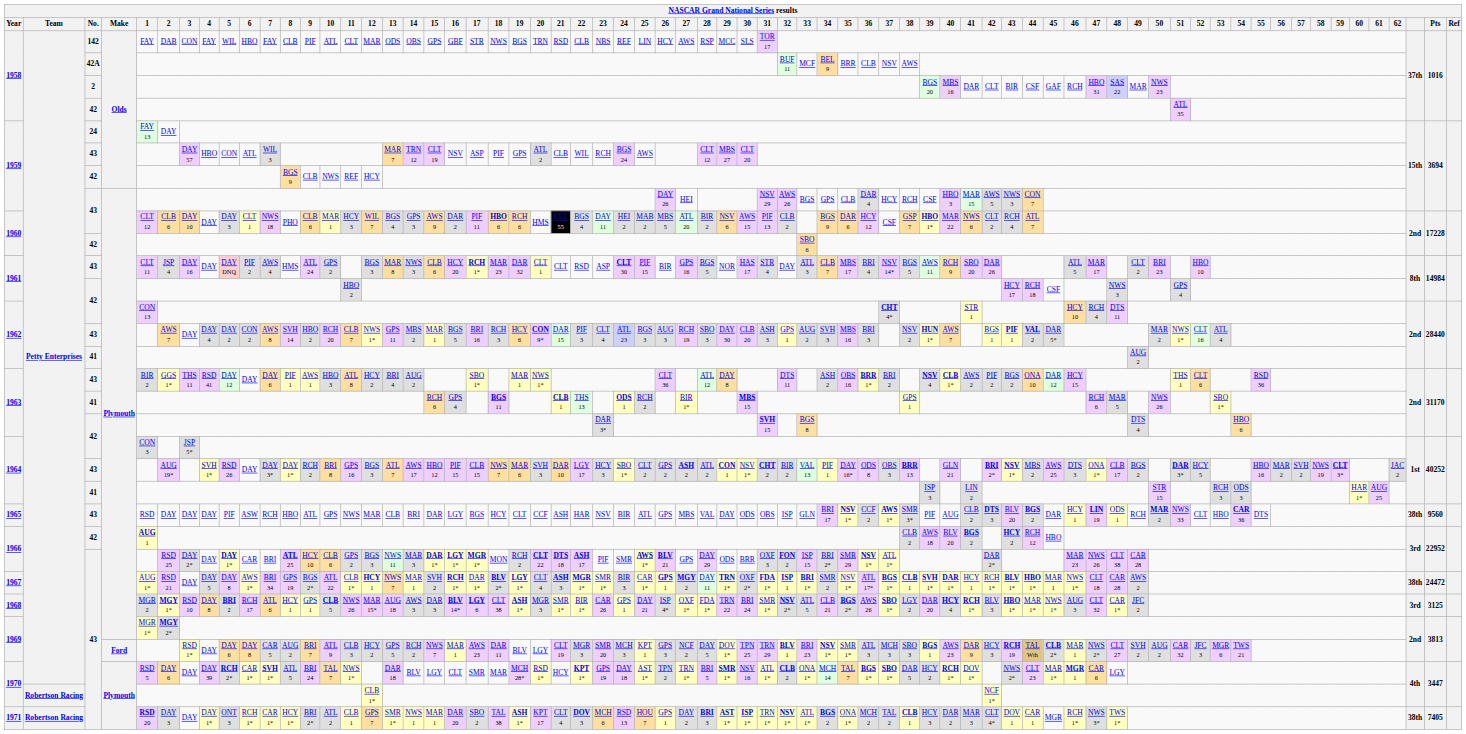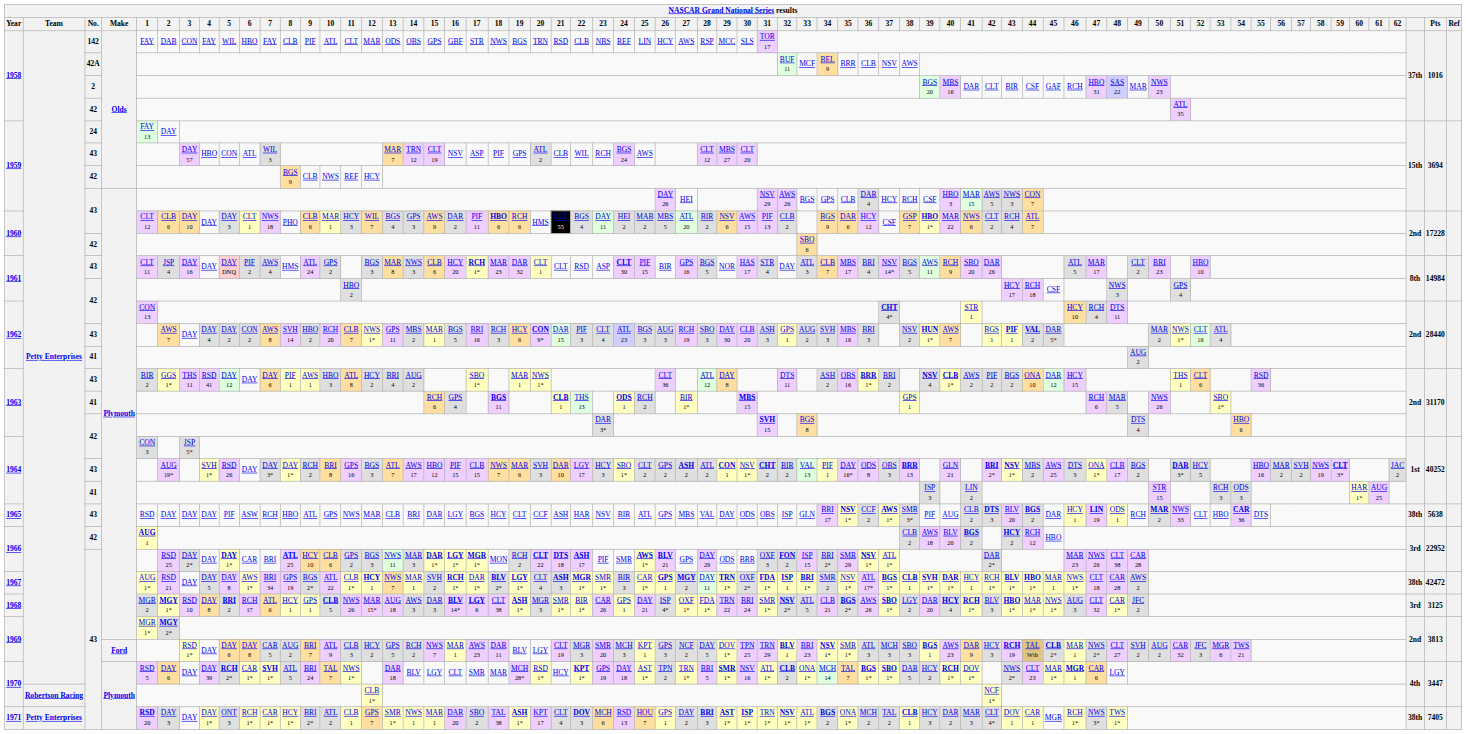1965 | Pts: 9560 -> 5638
1967 | Pts: 24472 -> 42472
1971 | Team: Robertson Racing -> Petty Enterprises
